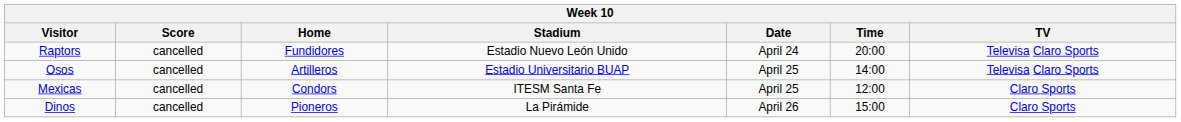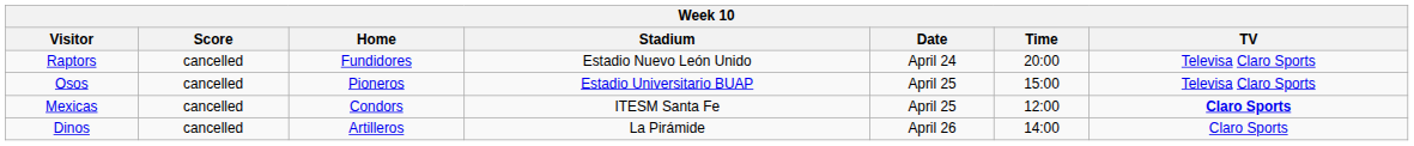Osos | Home: Artilleros -> Pioneros
Osos | Time: 14:00 -> 15:00
Mexicas | TV: normal -> bold
Dinos | Home: Pioneros -> Artilleros
Dinos | Time: 15:00 -> 14:00
